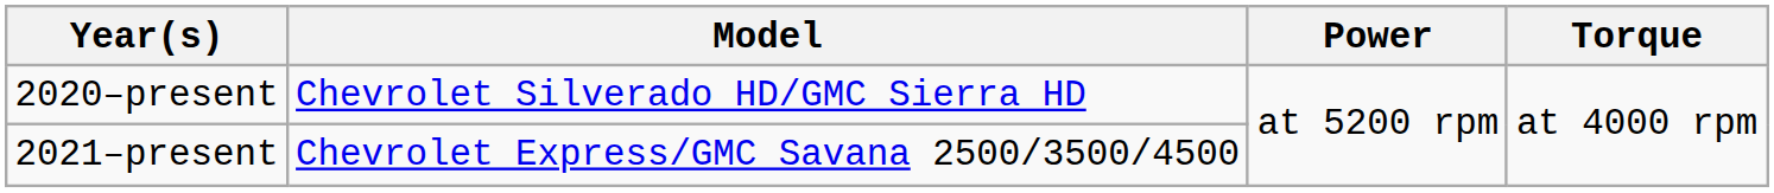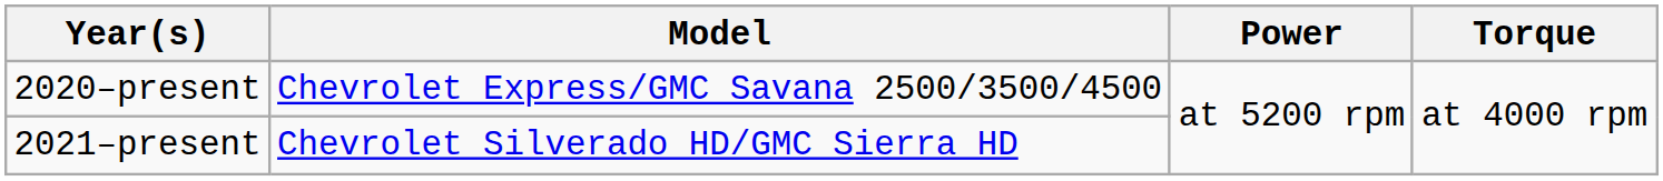2020–present | Model: Chevrolet Silverado HD/GMC Sierra HD -> Chevrolet Express/GMC Savana 2500/3500/4500
2021–present | Model: Chevrolet Express/GMC Savana 2500/3500/4500 -> Chevrolet Silverado HD/GMC Sierra HD
